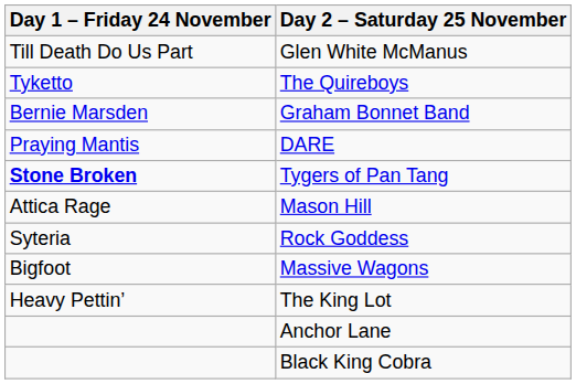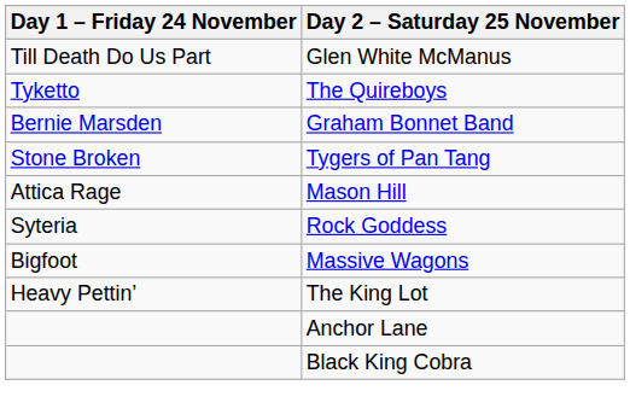- row: Praying Mantis | DARE
Tygers of Pan Tang | Day 1 – Friday 24 November: bold -> normal
